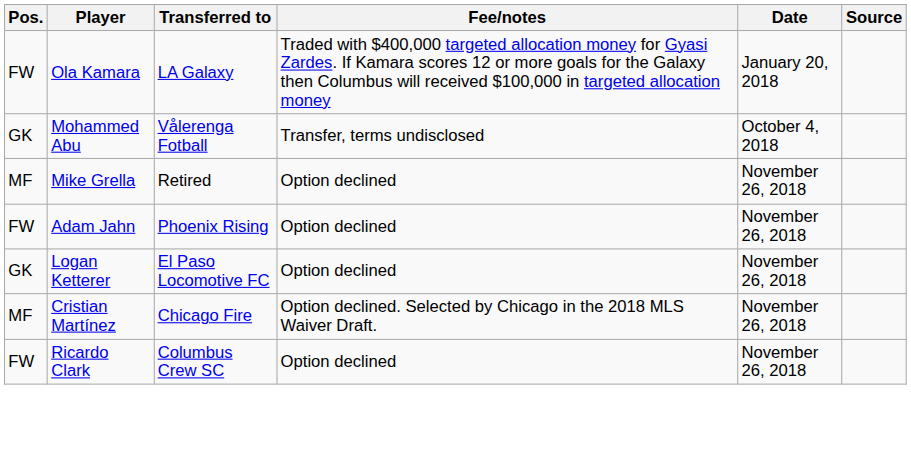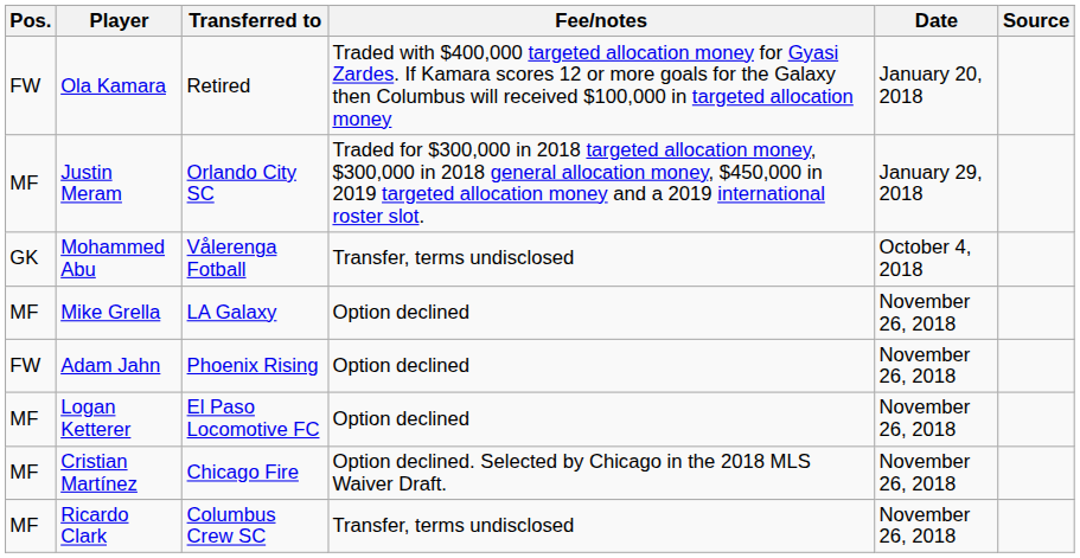Ola Kamara | Transferred to: LA Galaxy -> Retired
+ row: MF | Justin Meram | Orlando City SC | Traded for $300,000 in 2018 targeted allocation money, $300,000 in 2018 general allocation money, $450,000 in 2019 targeted allocation money and a 2019 international roster slot. | January 29, 2018
Mike Grella | Transferred to: Retired -> LA Galaxy
Logan Ketterer | Pos.: GK -> MF
Ricardo Clark | Pos.: FW -> MF
Ricardo Clark | Fee/notes: Option declined -> Transfer, terms undisclosed
